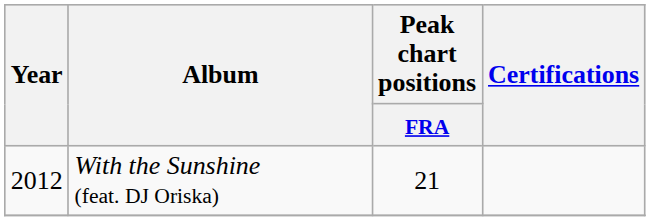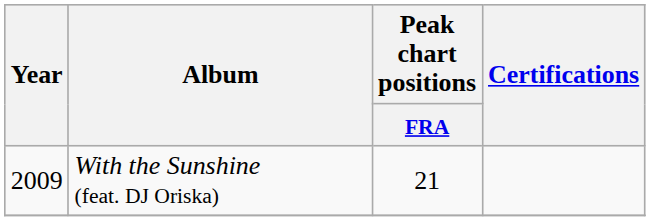With the Sunshine (feat. DJ Oriska) | Year: 2012 -> 2009
